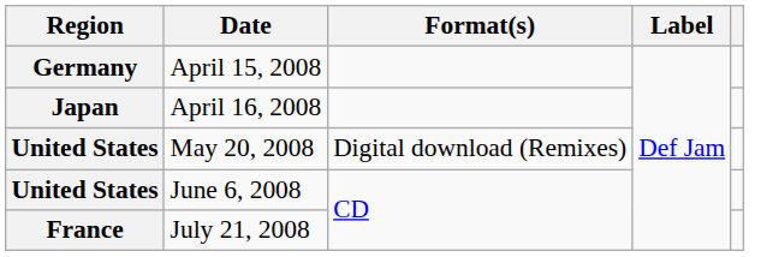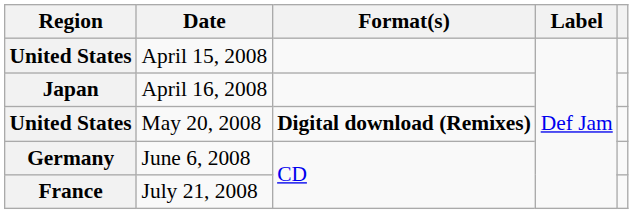April 15, 2008 | Region: Germany -> United States
May 20, 2008 | Format(s): normal -> bold
June 6, 2008 | Region: United States -> Germany
